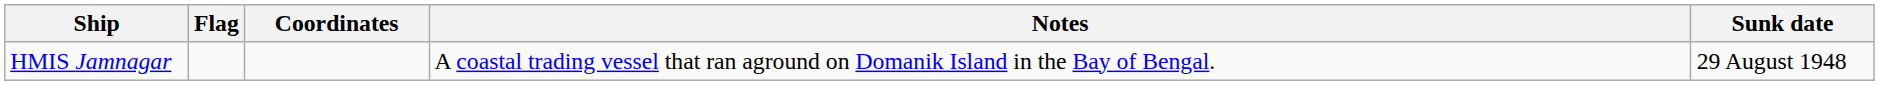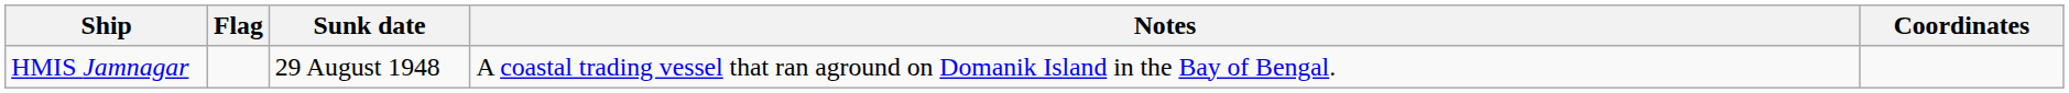columns swapped: Sunk date <-> Coordinates
